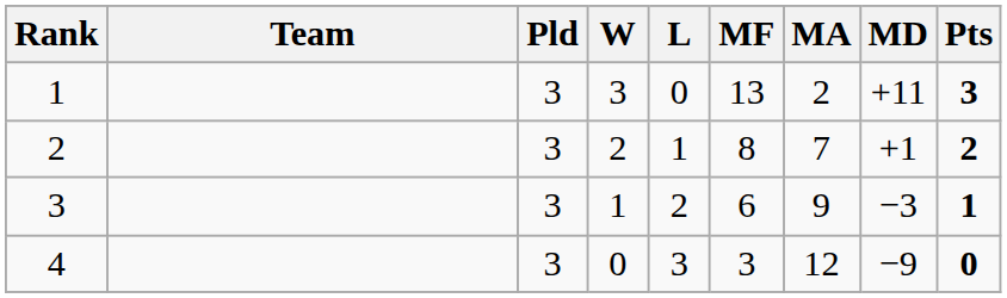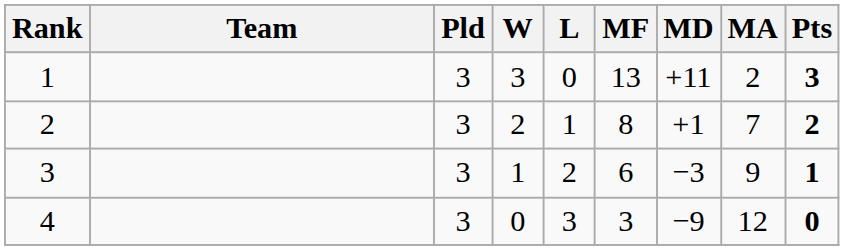columns swapped: MA <-> MD
